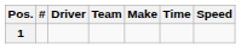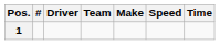columns swapped: Time <-> Speed
